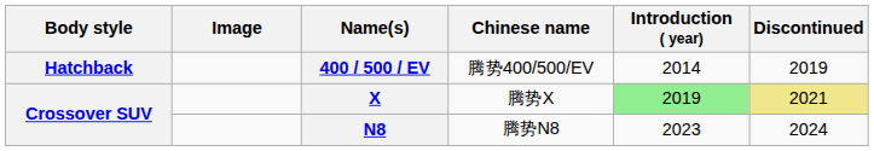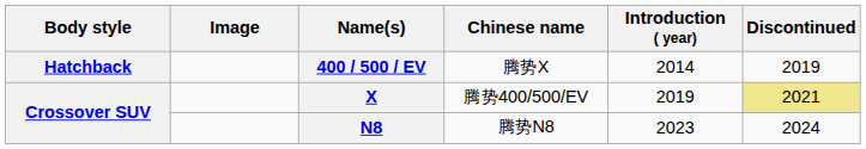400 / 500 / EV | Chinese name: 腾势400/500/EV -> 腾势X
X | Chinese name: 腾势X -> 腾势400/500/EV
X | Introduction ( year): lightgreen background -> no background
